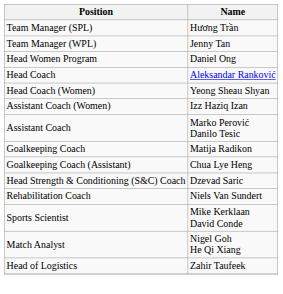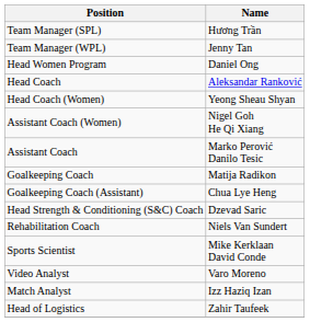Assistant Coach (Women) | Name: Izz Haziq Izan -> Nigel Goh He Qi Xiang
+ row: Video Analyst | Varo Moreno
Match Analyst | Name: Nigel Goh He Qi Xiang -> Izz Haziq Izan
